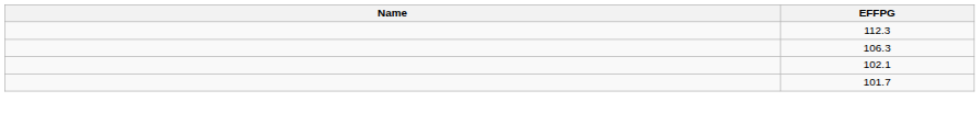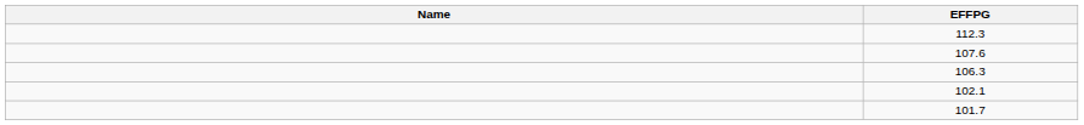+ row: 107.6
